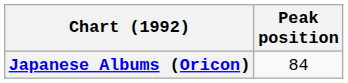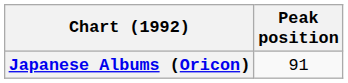Japanese Albums (Oricon) | Peak position: 84 -> 91
